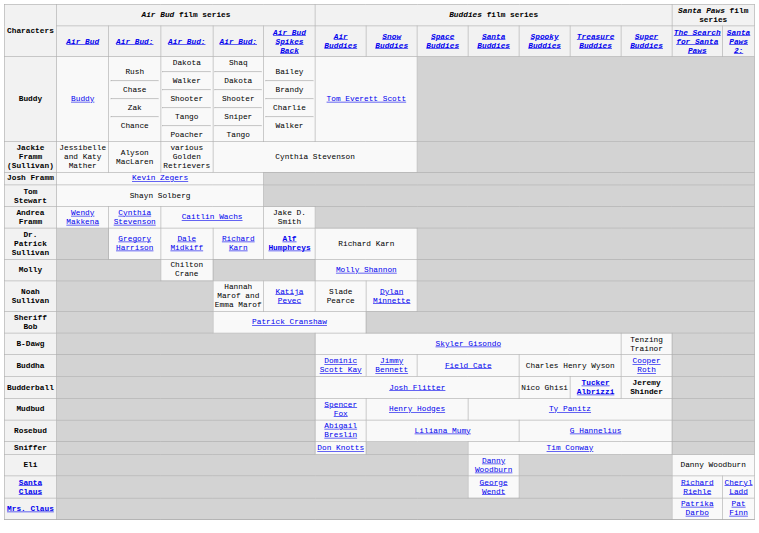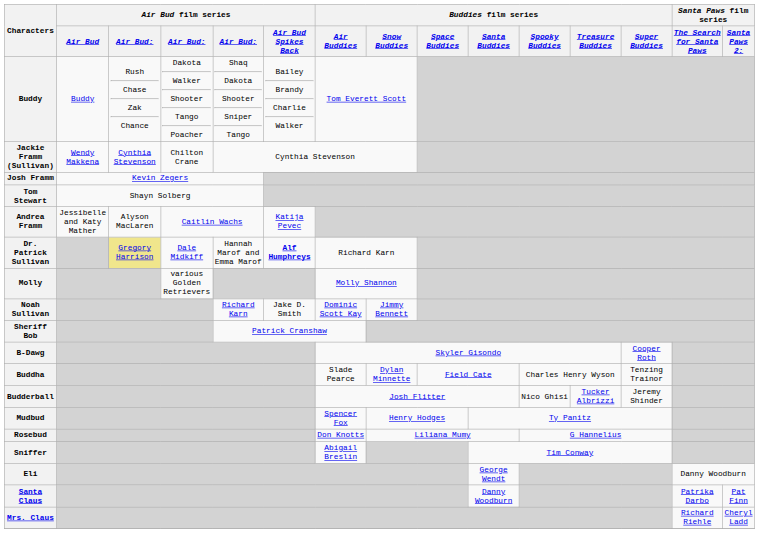Jackie Framm (Sullivan) | Air Bud film series / Air Bud: Jessibelle and Katy Mather -> Wendy Makkena
Jackie Framm (Sullivan) | column 3: Alyson MacLaren -> Cynthia Stevenson
Jackie Framm (Sullivan) | column 4: various Golden Retrievers -> Chilton Crane
Andrea Framm | Air Bud film series / Air Bud: Wendy Makkena -> Jessibelle and Katy Mather
Andrea Framm | column 3: Cynthia Stevenson -> Alyson MacLaren
Andrea Framm | Air Bud film series / Air Bud Spikes Back: Jake D. Smith -> Katija Pevec
Dr. Patrick Sullivan | column 3: no background -> khaki background
Dr. Patrick Sullivan | column 5: Richard Karn -> Hannah Marof and Emma Marof
Molly | column 4: Chilton Crane -> various Golden Retrievers
Noah Sullivan | column 5: Hannah Marof and Emma Marof -> Richard Karn
Noah Sullivan | Air Bud film series / Air Bud Spikes Back: Katija Pevec -> Jake D. Smith
Noah Sullivan | Buddies film series / Air Buddies: Slade Pearce -> Dominic Scott Kay
Noah Sullivan | Buddies film series / Snow Buddies: Dylan Minnette -> Jimmy Bennett
B-Dawg | Buddies film series / Super Buddies: Tenzing Trainor -> Cooper Roth
Buddha | Buddies film series / Air Buddies: Dominic Scott Kay -> Slade Pearce
Buddha | Buddies film series / Snow Buddies: Jimmy Bennett -> Dylan Minnette
Buddha | Buddies film series / Super Buddies: Cooper Roth -> Tenzing Trainor
Budderball | Buddies film series / Treasure Buddies: bold -> normal
Budderball | Buddies film series / Super Buddies: bold -> normal
Rosebud | Buddies film series / Air Buddies: Abigail Breslin -> Don Knotts
Sniffer | Buddies film series / Air Buddies: Don Knotts -> Abigail Breslin
Eli | Buddies film series / Santa Buddies: Danny Woodburn -> George Wendt
Santa Claus | Buddies film series / Santa Buddies: George Wendt -> Danny Woodburn
Santa Claus | Santa Paws film series / The Search for Santa Paws: Richard Riehle -> Patrika Darbo
Santa Claus | Santa Paws film series / Santa Paws 2:: Cheryl Ladd -> Pat Finn
Mrs. Claus | Santa Paws film series / The Search for Santa Paws: Patrika Darbo -> Richard Riehle
Mrs. Claus | Santa Paws film series / Santa Paws 2:: Pat Finn -> Cheryl Ladd
